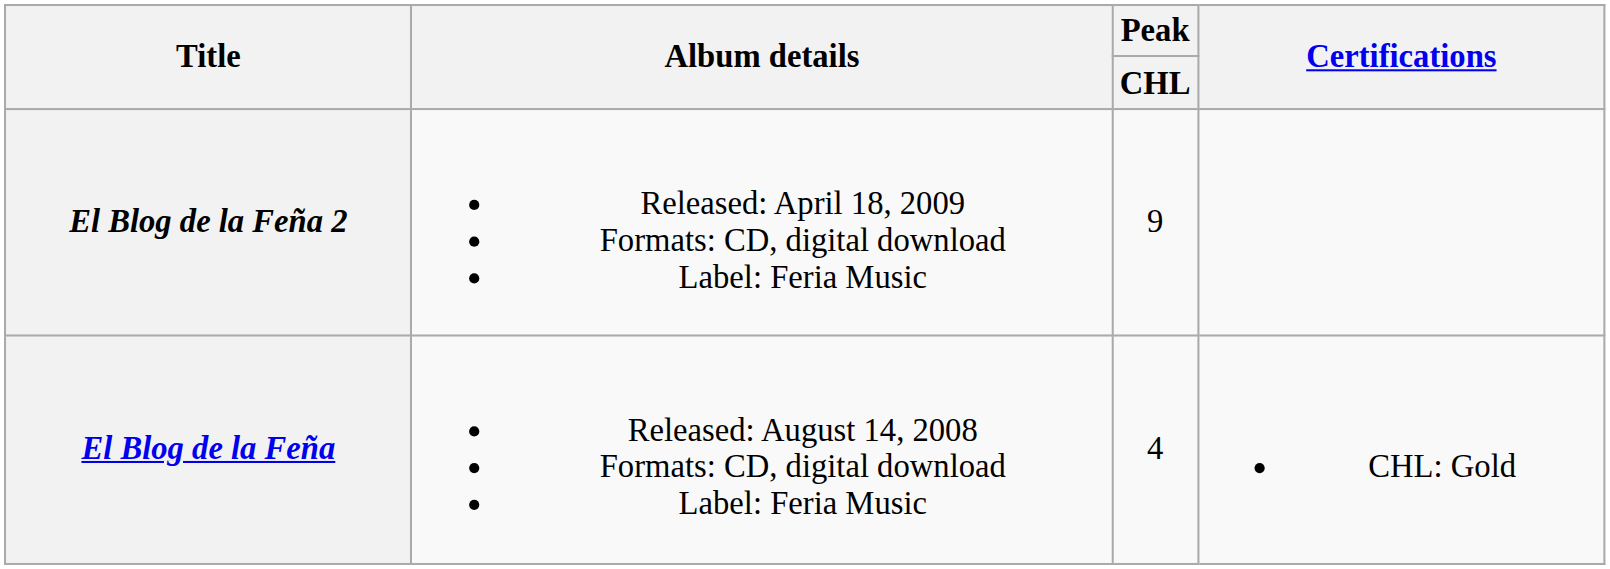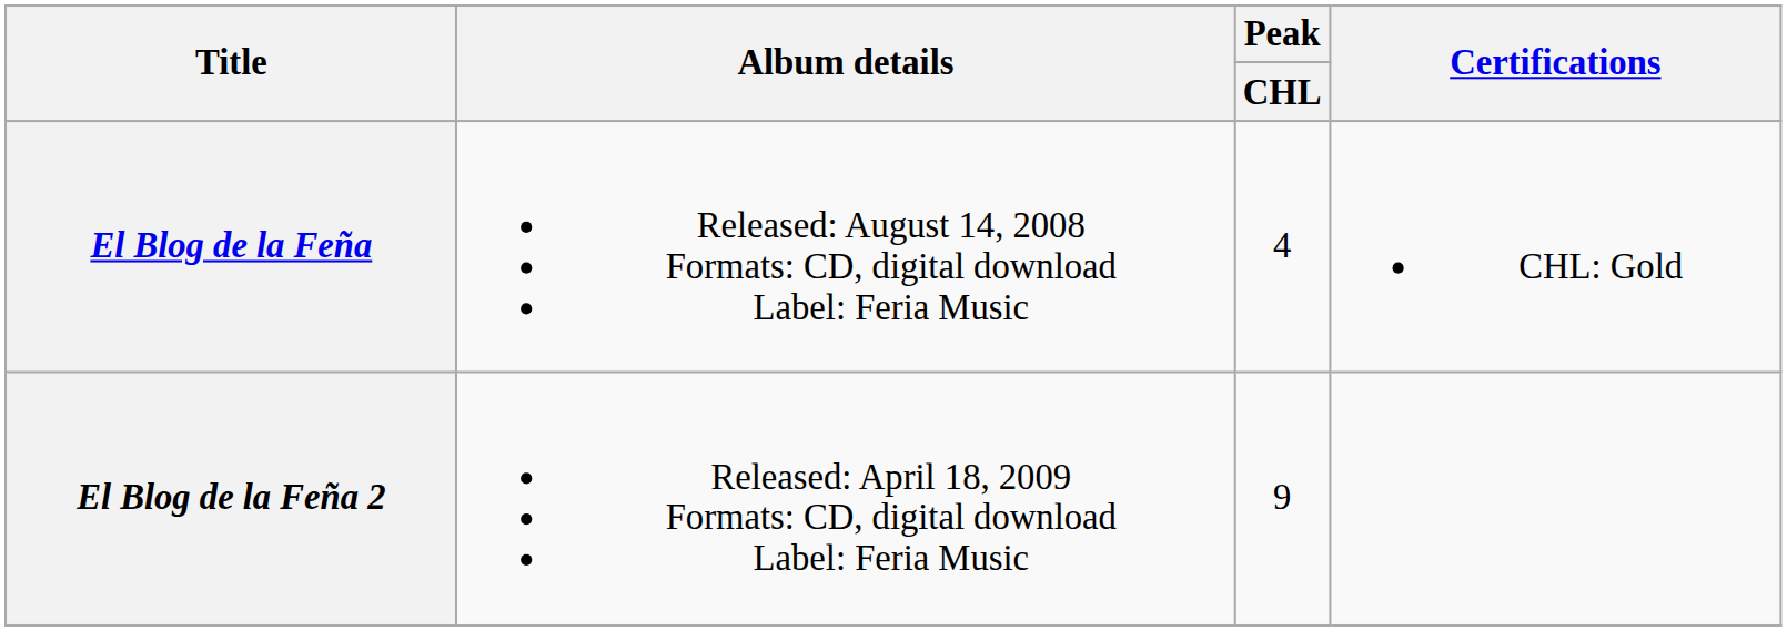rows swapped: El Blog de la Feña <-> El Blog de la Feña 2
